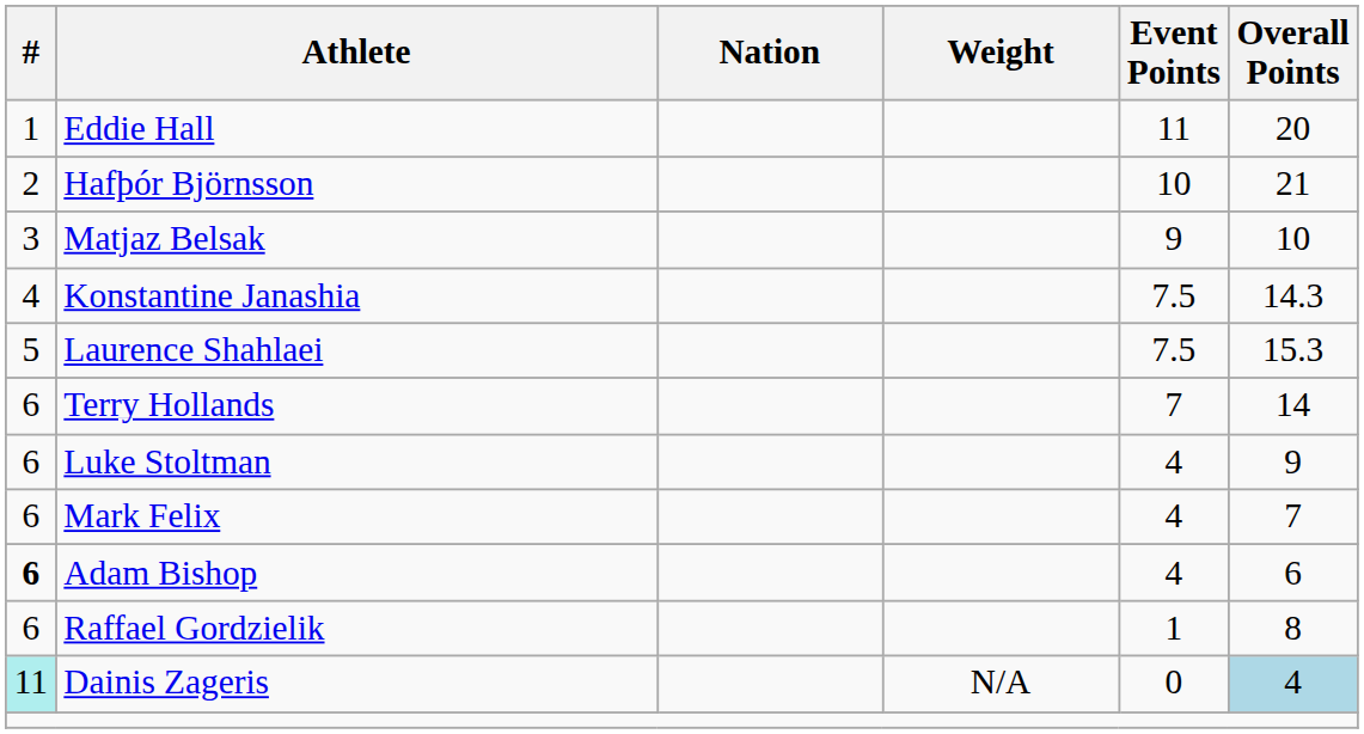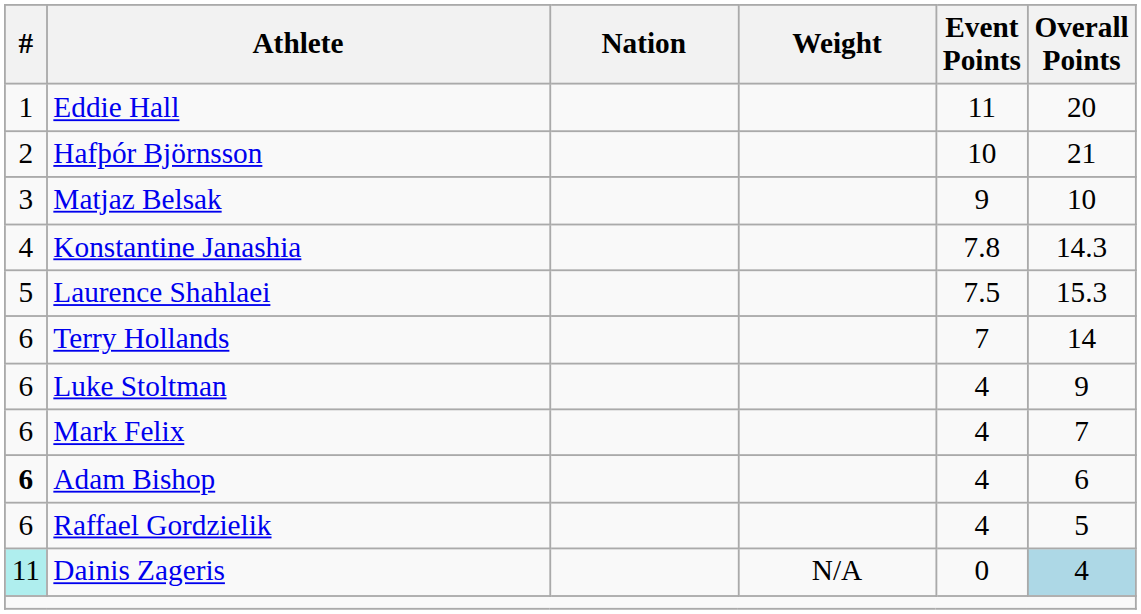Konstantine Janashia | Event Points: 7.5 -> 7.8
Raffael Gordzielik | Event Points: 1 -> 4
Raffael Gordzielik | Overall Points: 8 -> 5
